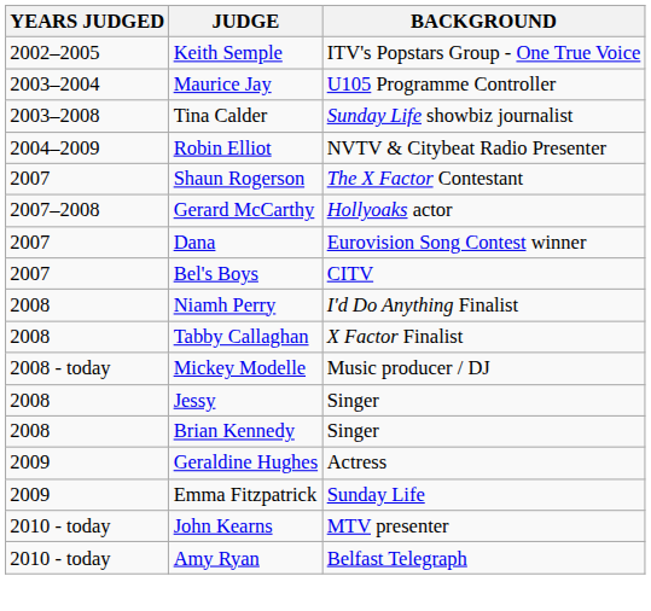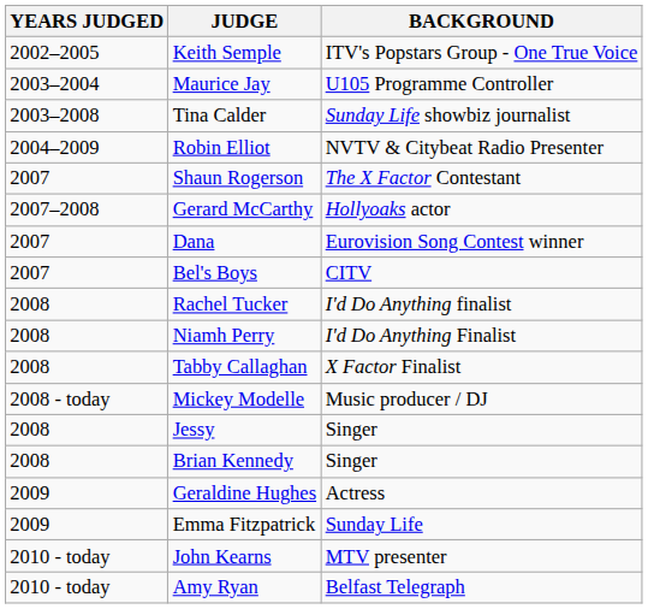+ row: 2008 | Rachel Tucker | I'd Do Anything finalist
